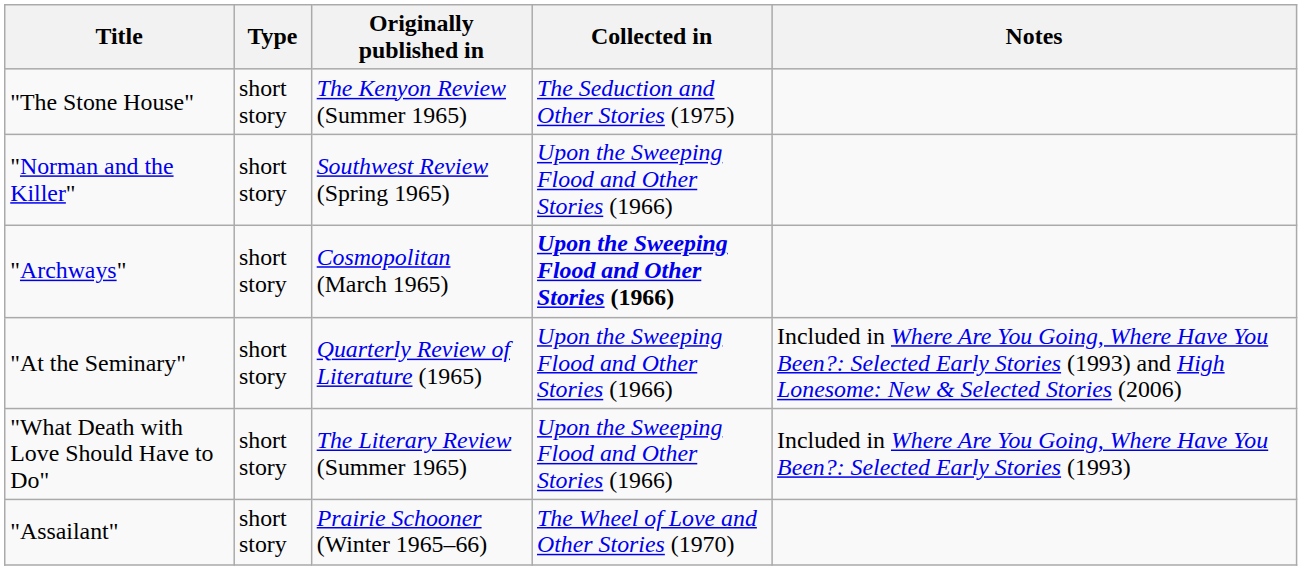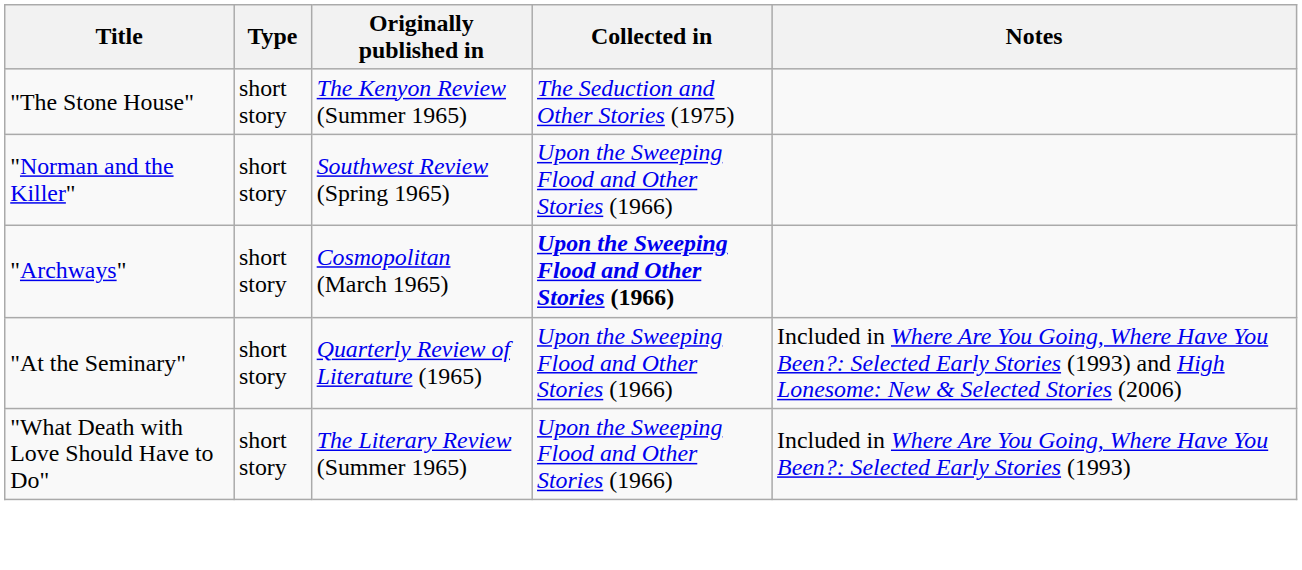- row: "Assailant" | short story | Prairie Schooner (Winter 1965–66) | The Wheel of Love and Other Stories (1970)
